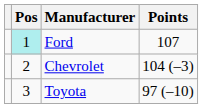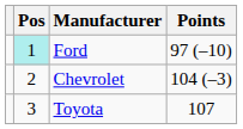Ford | Points: 107 -> 97 (–10)
Toyota | Points: 97 (–10) -> 107
